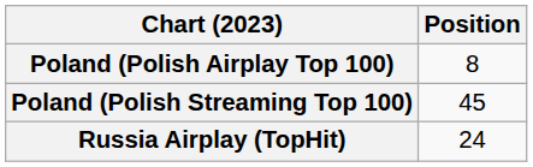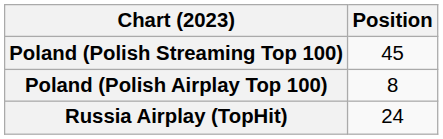rows swapped: Poland (Polish Airplay Top 100) <-> Poland (Polish Streaming Top 100)
